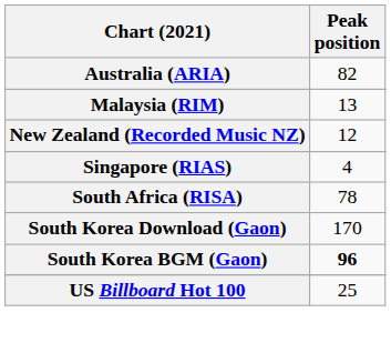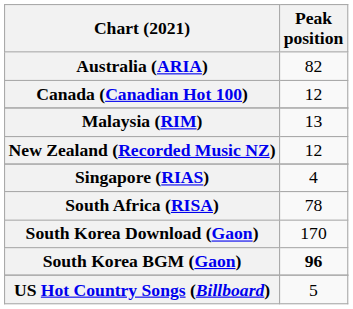+ row: Canada (Canadian Hot 100) | 12
- row: US Billboard Hot 100 | 25
+ row: US Hot Country Songs (Billboard) | 5
